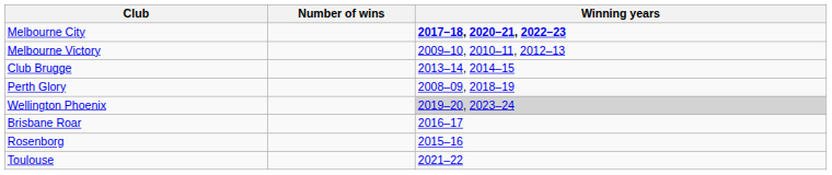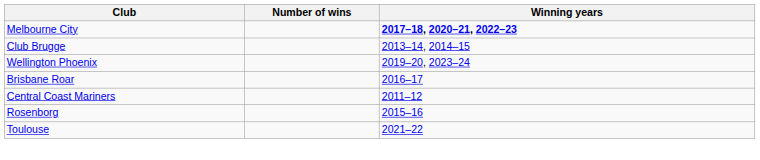- row: Melbourne Victory | 2009–10, 2010–11, 2012–13
- row: Perth Glory | 2008–09, 2018–19
Wellington Phoenix | Winning years: lightgrey background -> no background
+ row: Central Coast Mariners | 2011–12
